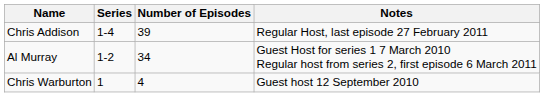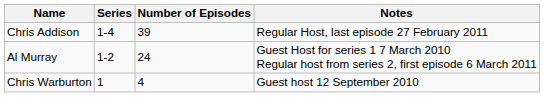Al Murray | Number of Episodes: 34 -> 24
